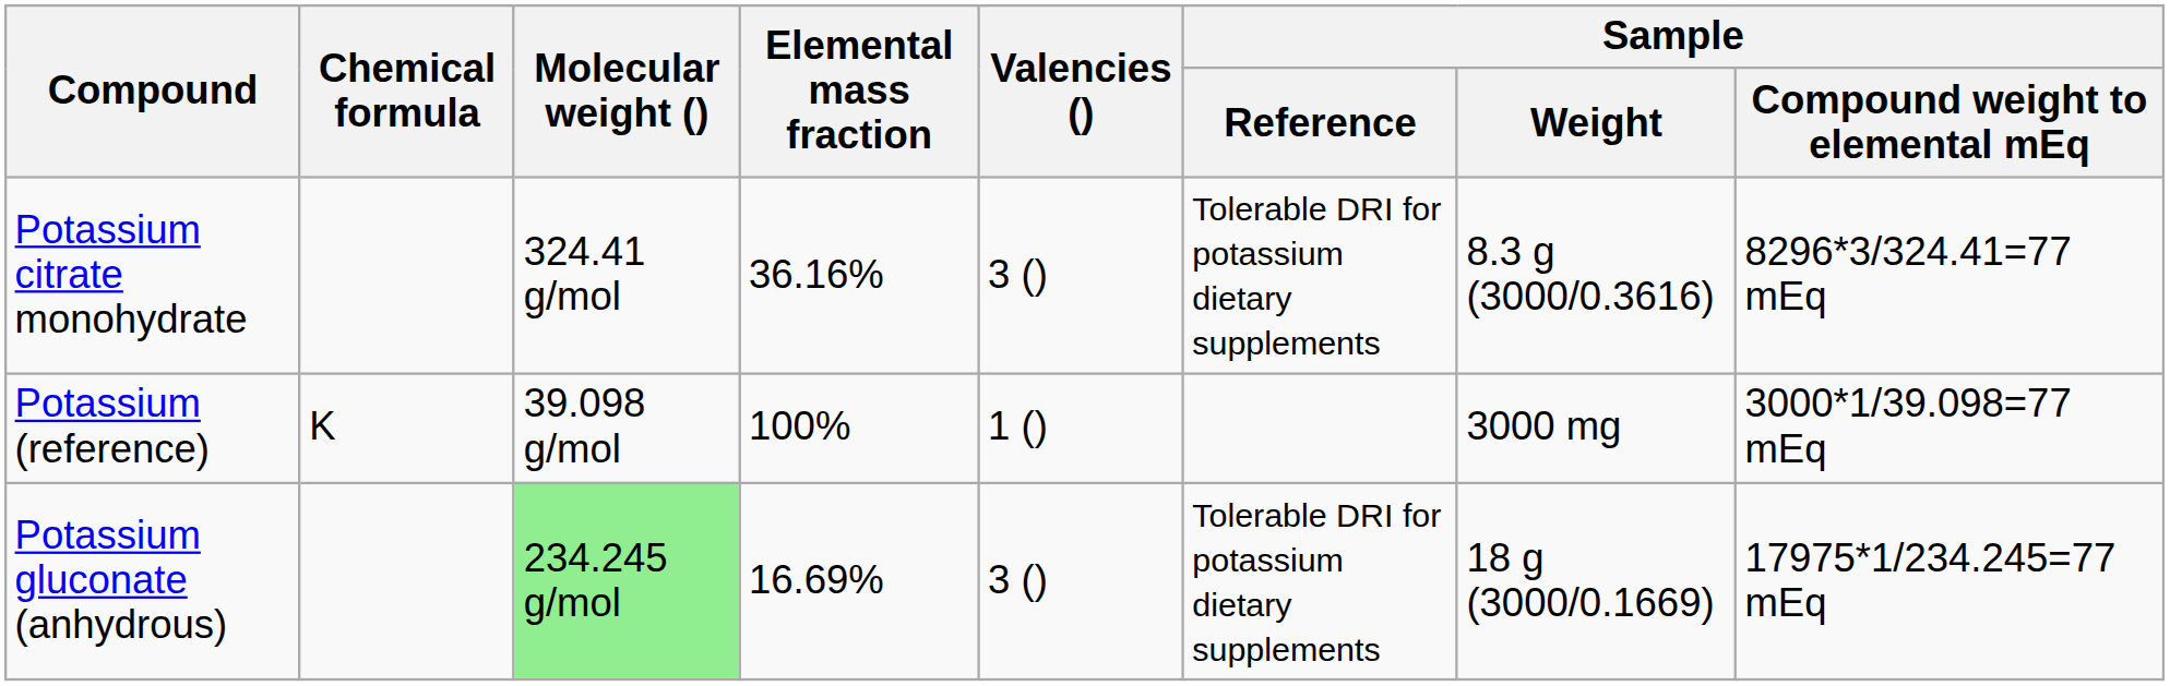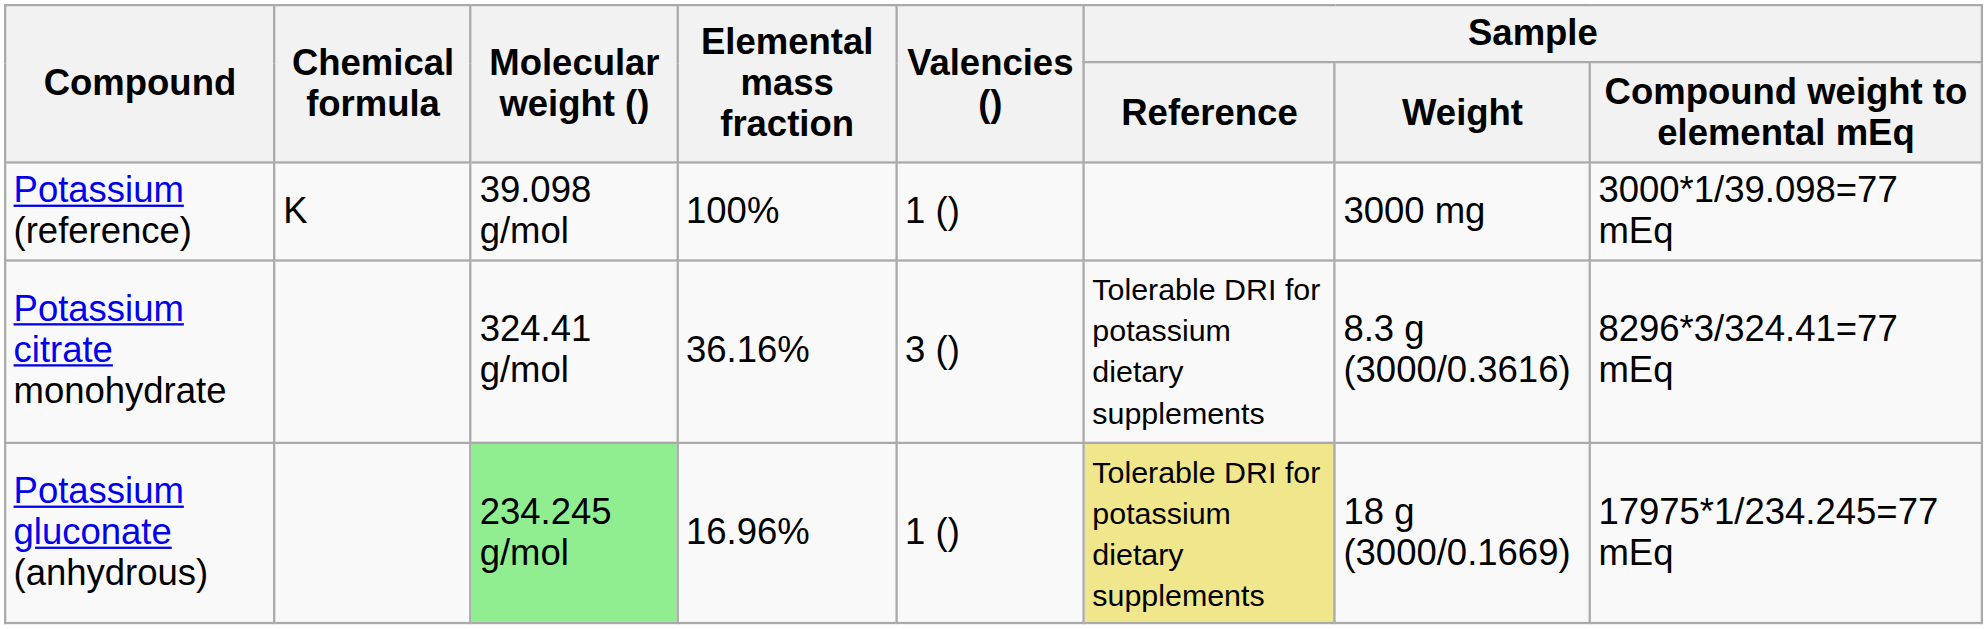rows swapped: Potassium (reference) <-> Potassium citrate monohydrate
Potassium gluconate (anhydrous) | Elemental mass fraction: 16.69% -> 16.96%
Potassium gluconate (anhydrous) | Valencies (): 3 () -> 1 ()
Potassium gluconate (anhydrous) | Sample / Reference: no background -> khaki background
